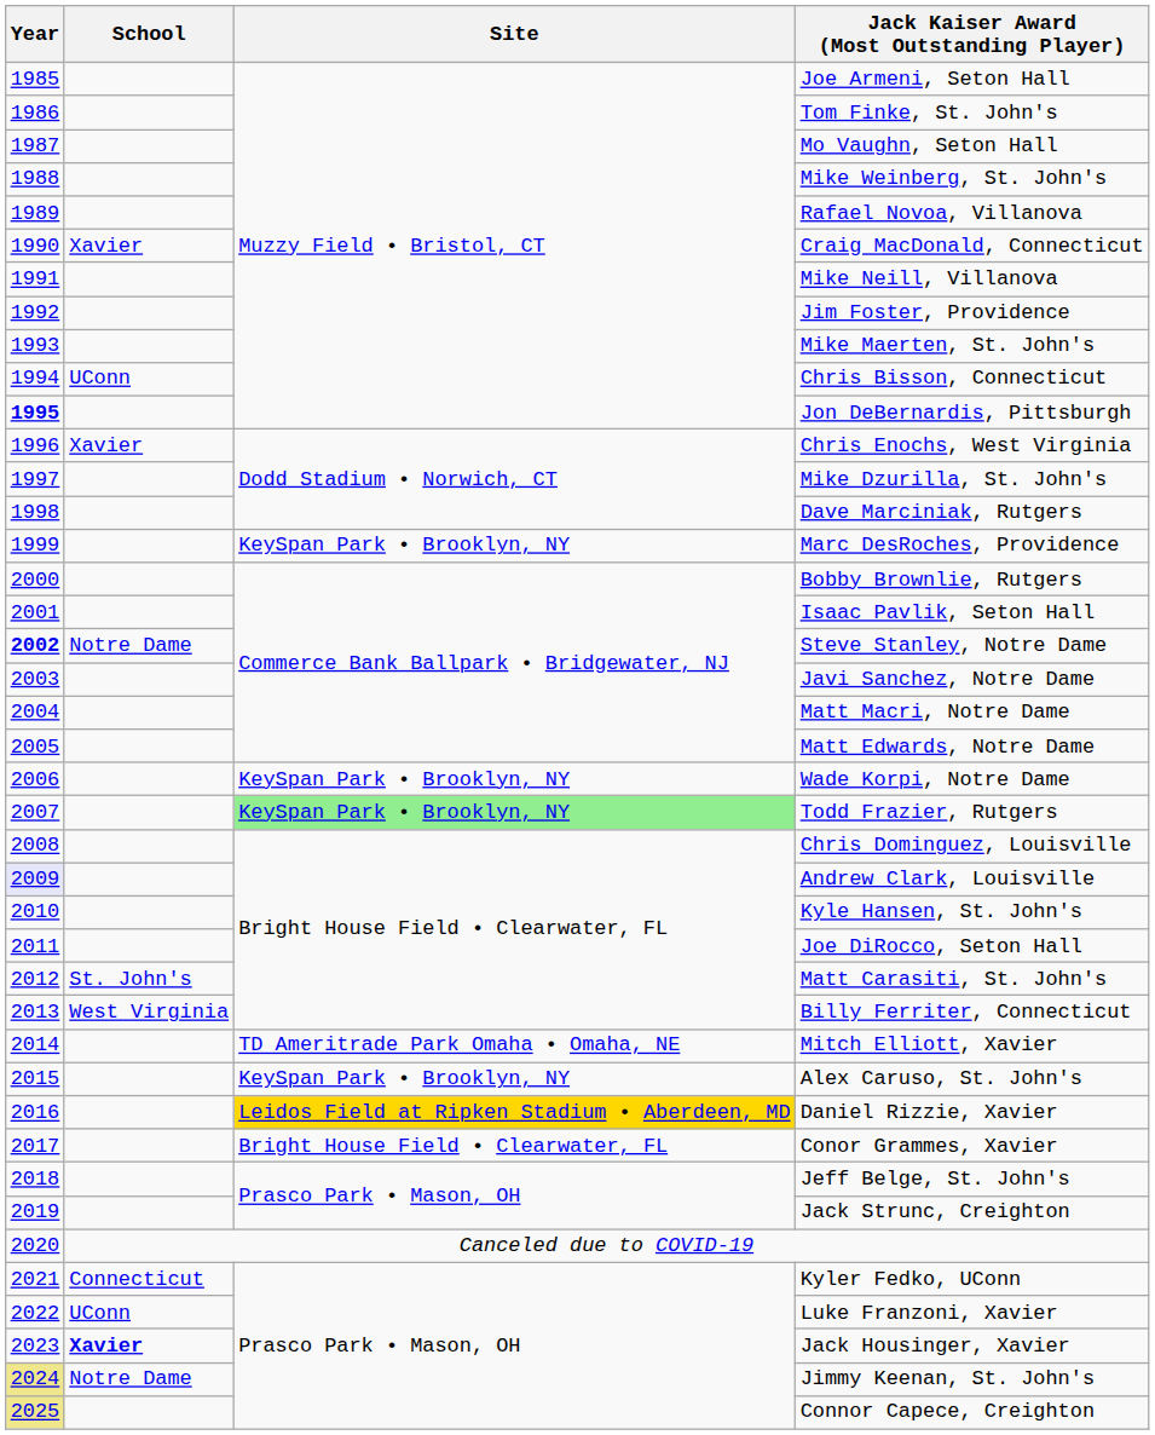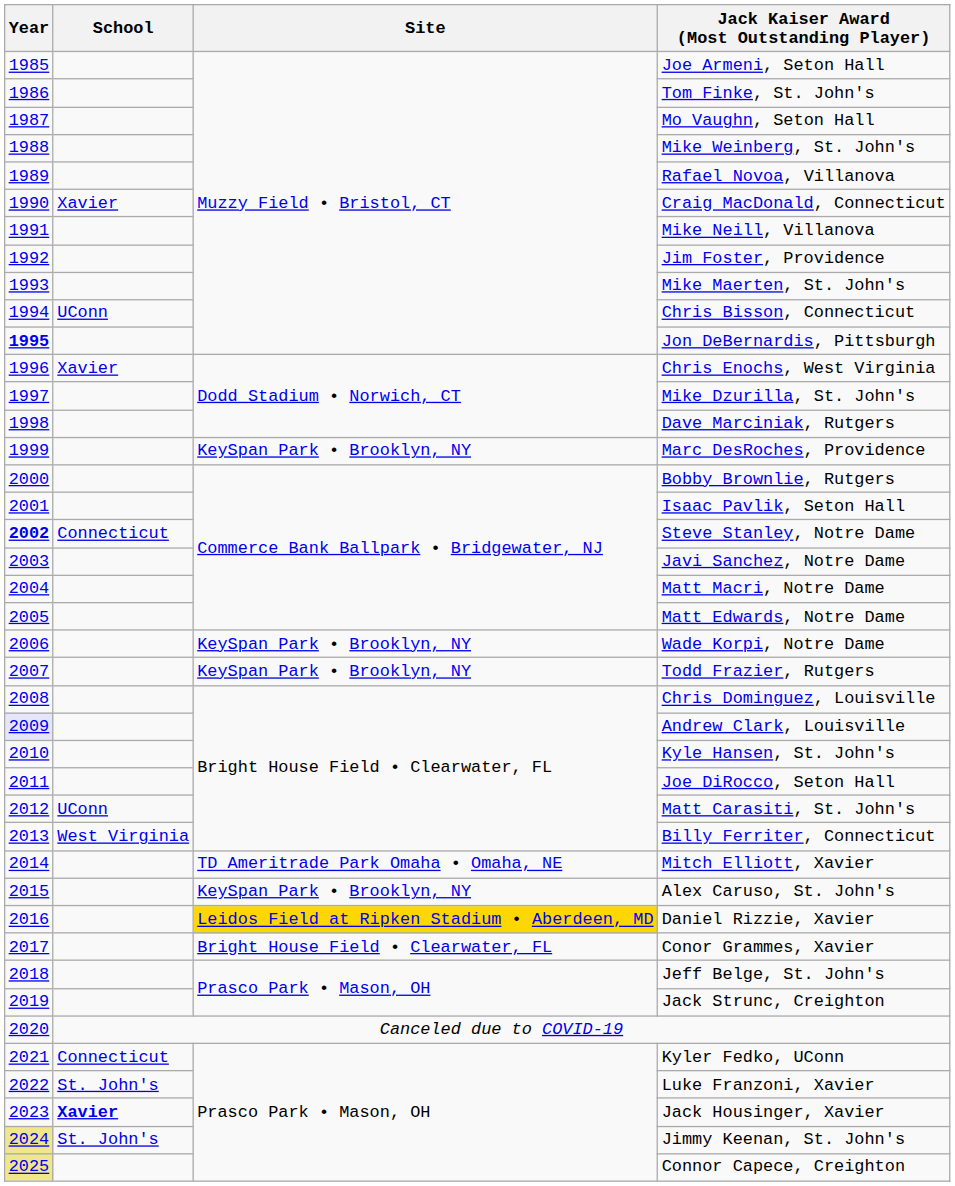Steve Stanley, Notre Dame | School: Notre Dame -> Connecticut
Todd Frazier, Rutgers | Site: lightgreen background -> no background
Matt Carasiti, St. John's | School: St. John's -> UConn
Luke Franzoni, Xavier | School: UConn -> St. John's
Jimmy Keenan, St. John's | School: Notre Dame -> St. John's
